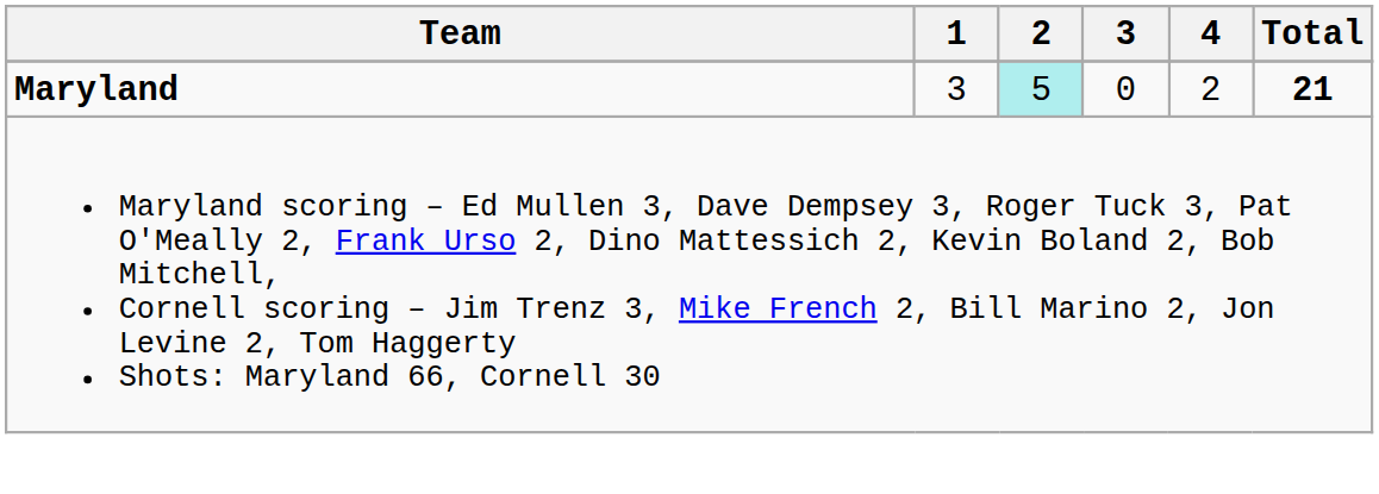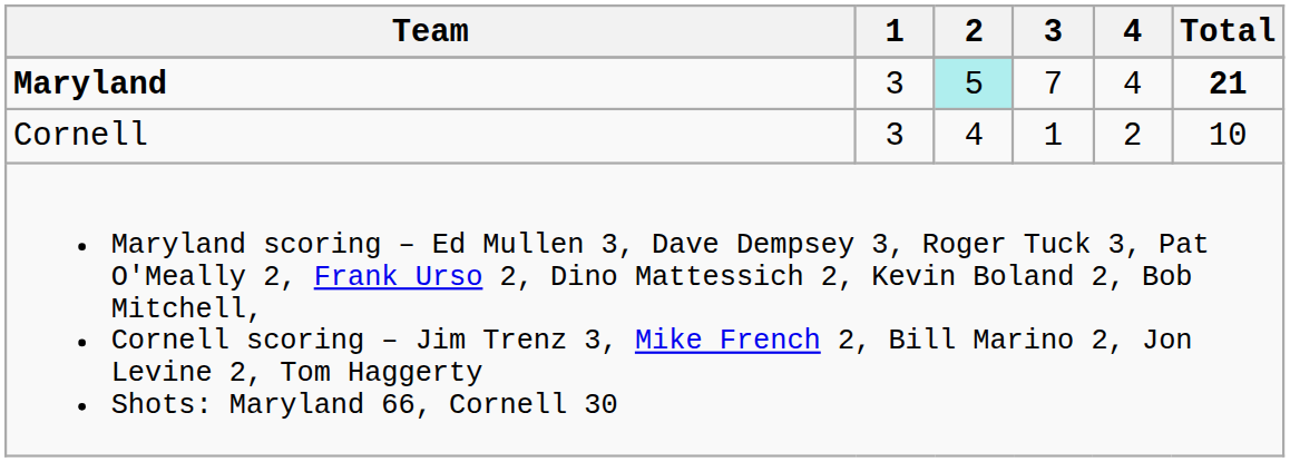Maryland | 3: 0 -> 7
Maryland | 4: 2 -> 4
+ row: Cornell | 3 | 4 | 1 | 2 | 10
